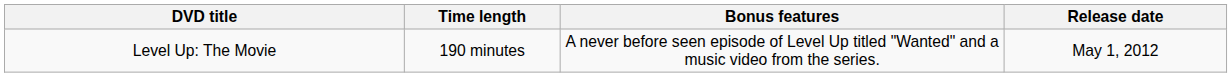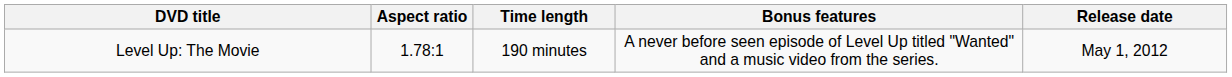+ column: Aspect ratio | 1.78:1
